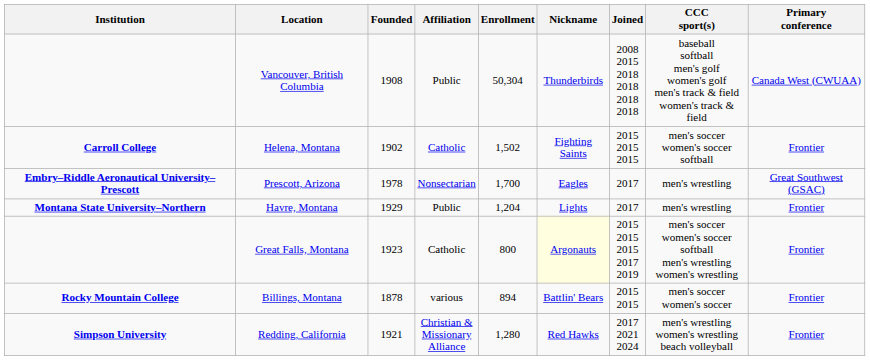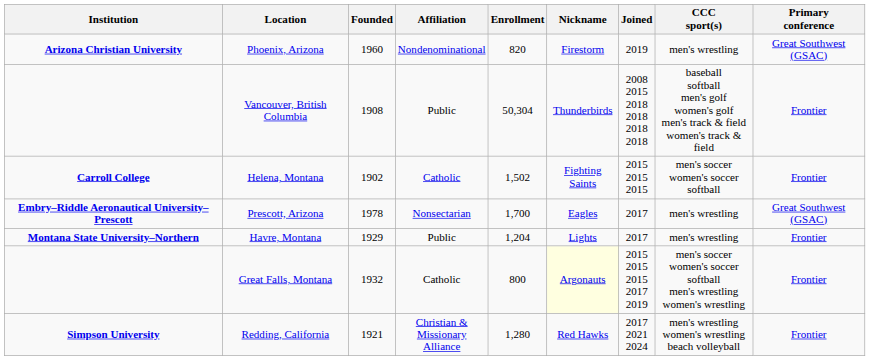+ row: Arizona Christian University | Phoenix, Arizona | 1960 | Nondenominational | 820 | Firestorm | 2019 | men's wrestling | Great Southwest (GSAC)
Vancouver, British Columbia | Primary conference: Canada West (CWUAA) -> Frontier
Great Falls, Montana | Founded: 1923 -> 1932
- row: Rocky Mountain College | Billings, Montana | 1878 | various | 894 | Battlin' Bears | 2015 2015 | men's soccer women's soccer | Frontier
